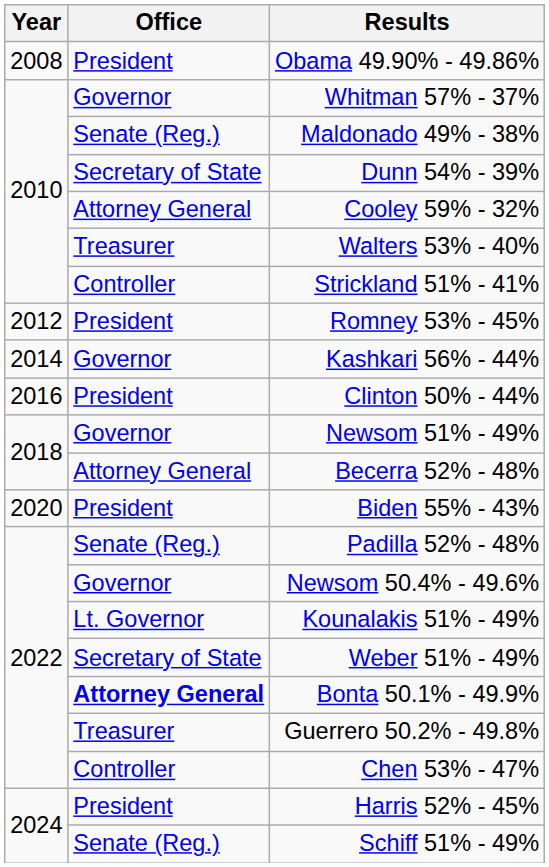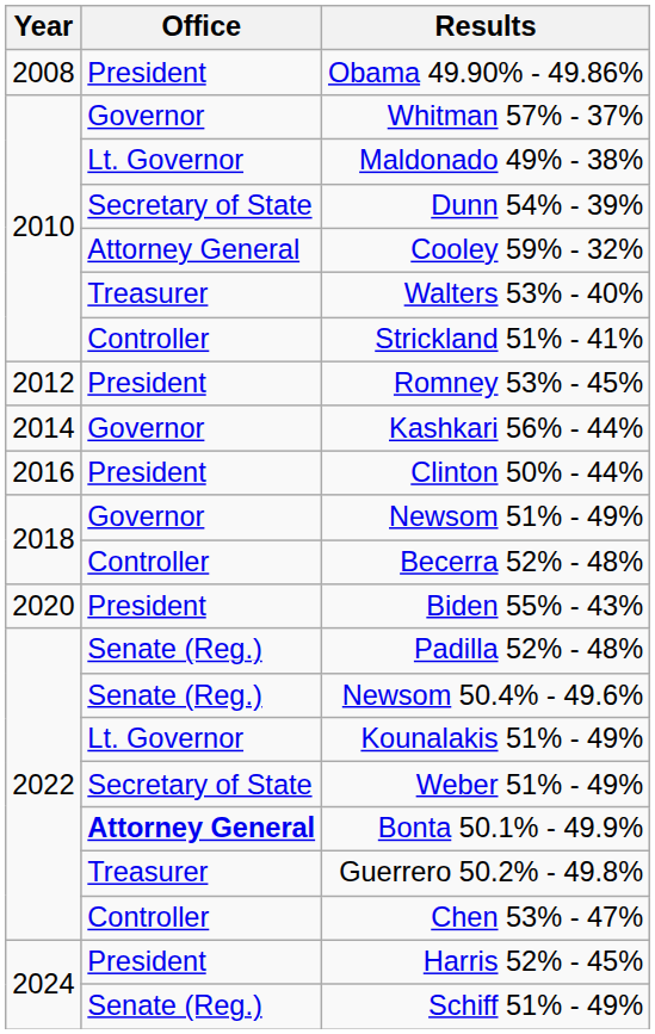Maldonado 49% - 38% | Office: Senate (Reg.) -> Lt. Governor
Becerra 52% - 48% | Office: Attorney General -> Controller
Newsom 50.4% - 49.6% | Office: Governor -> Senate (Reg.)
